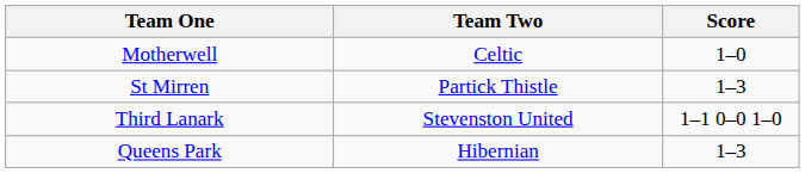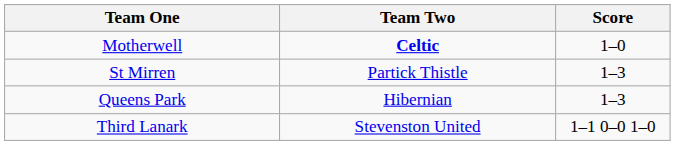Motherwell | Team Two: normal -> bold
rows swapped: Queens Park <-> Third Lanark
